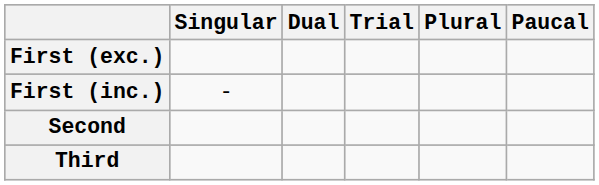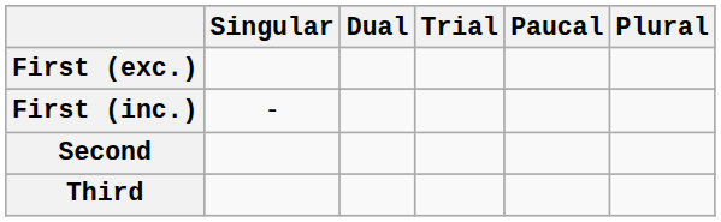columns swapped: Paucal <-> Plural
